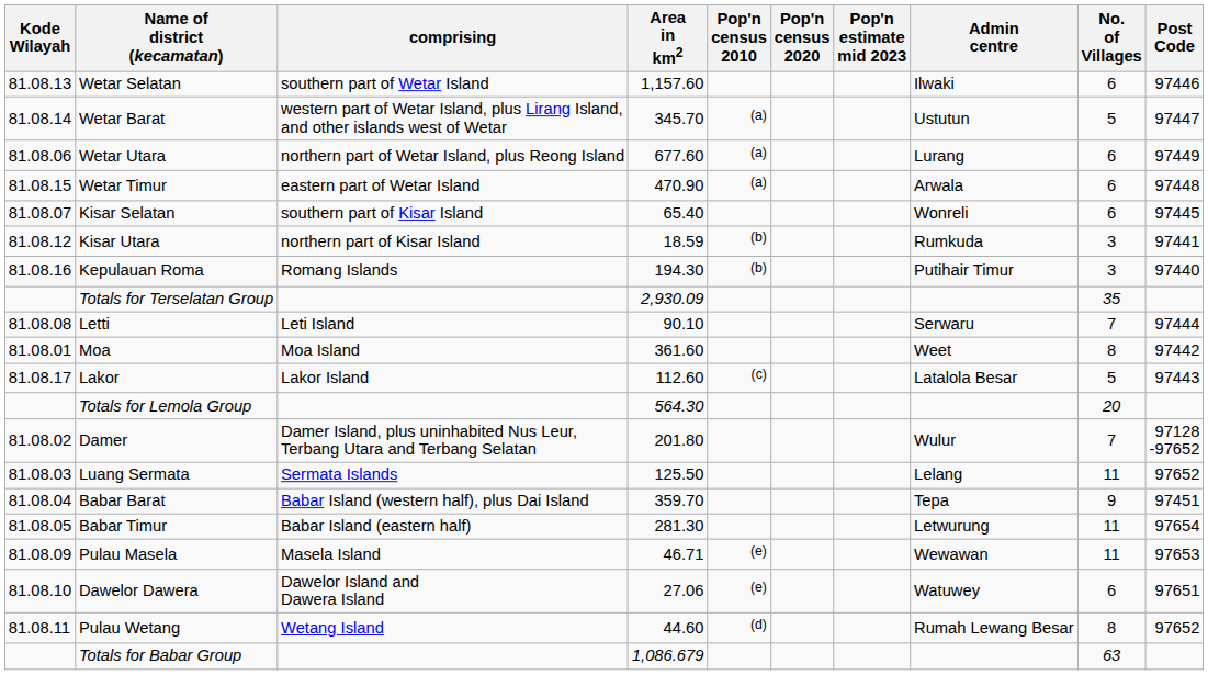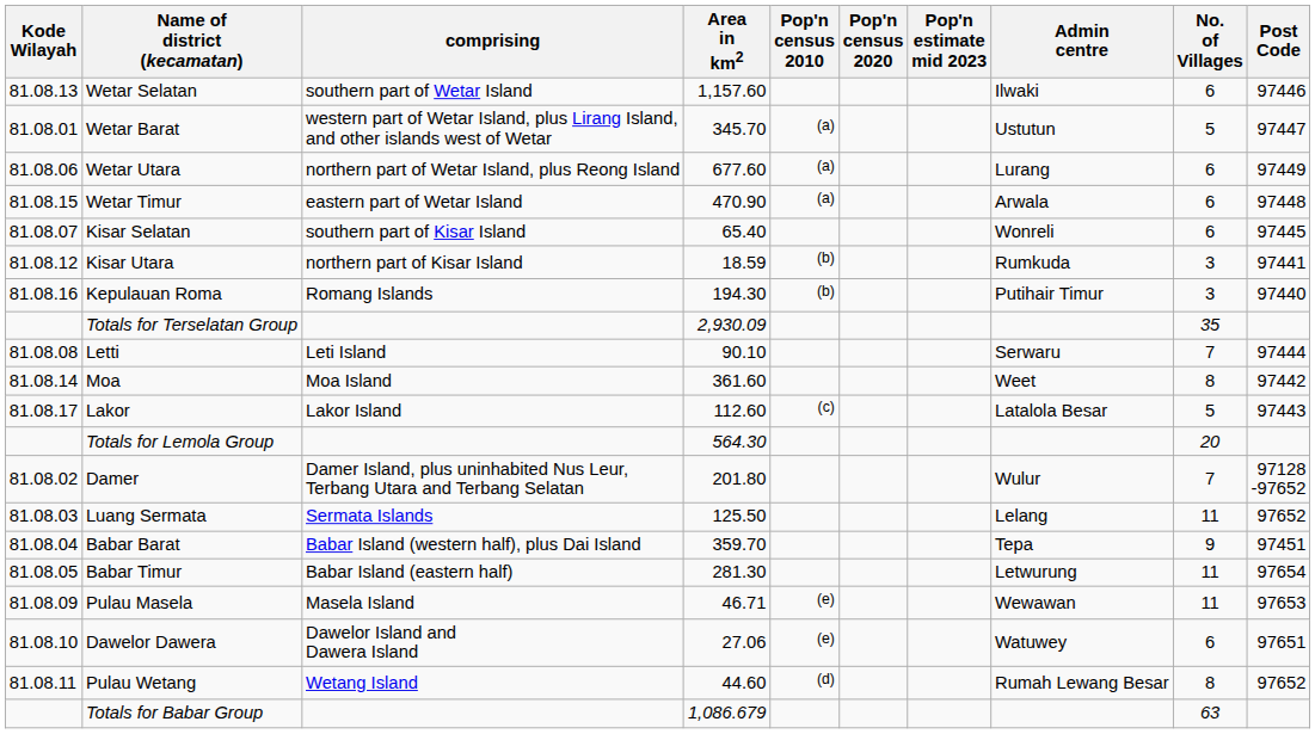Wetar Barat | Kode Wilayah: 81.08.14 -> 81.08.01
Moa | Kode Wilayah: 81.08.01 -> 81.08.14
